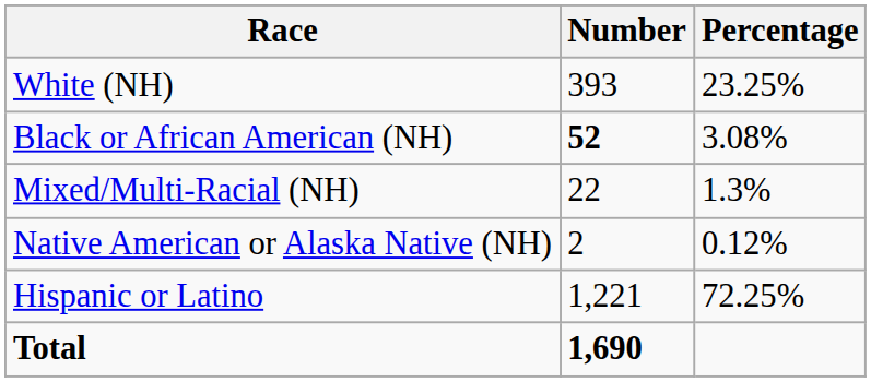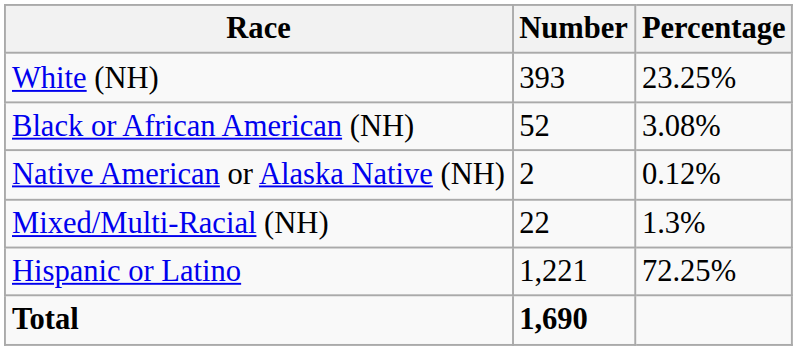Black or African American (NH) | Number: bold -> normal
rows swapped: Native American or Alaska Native (NH) <-> Mixed/Multi-Racial (NH)
